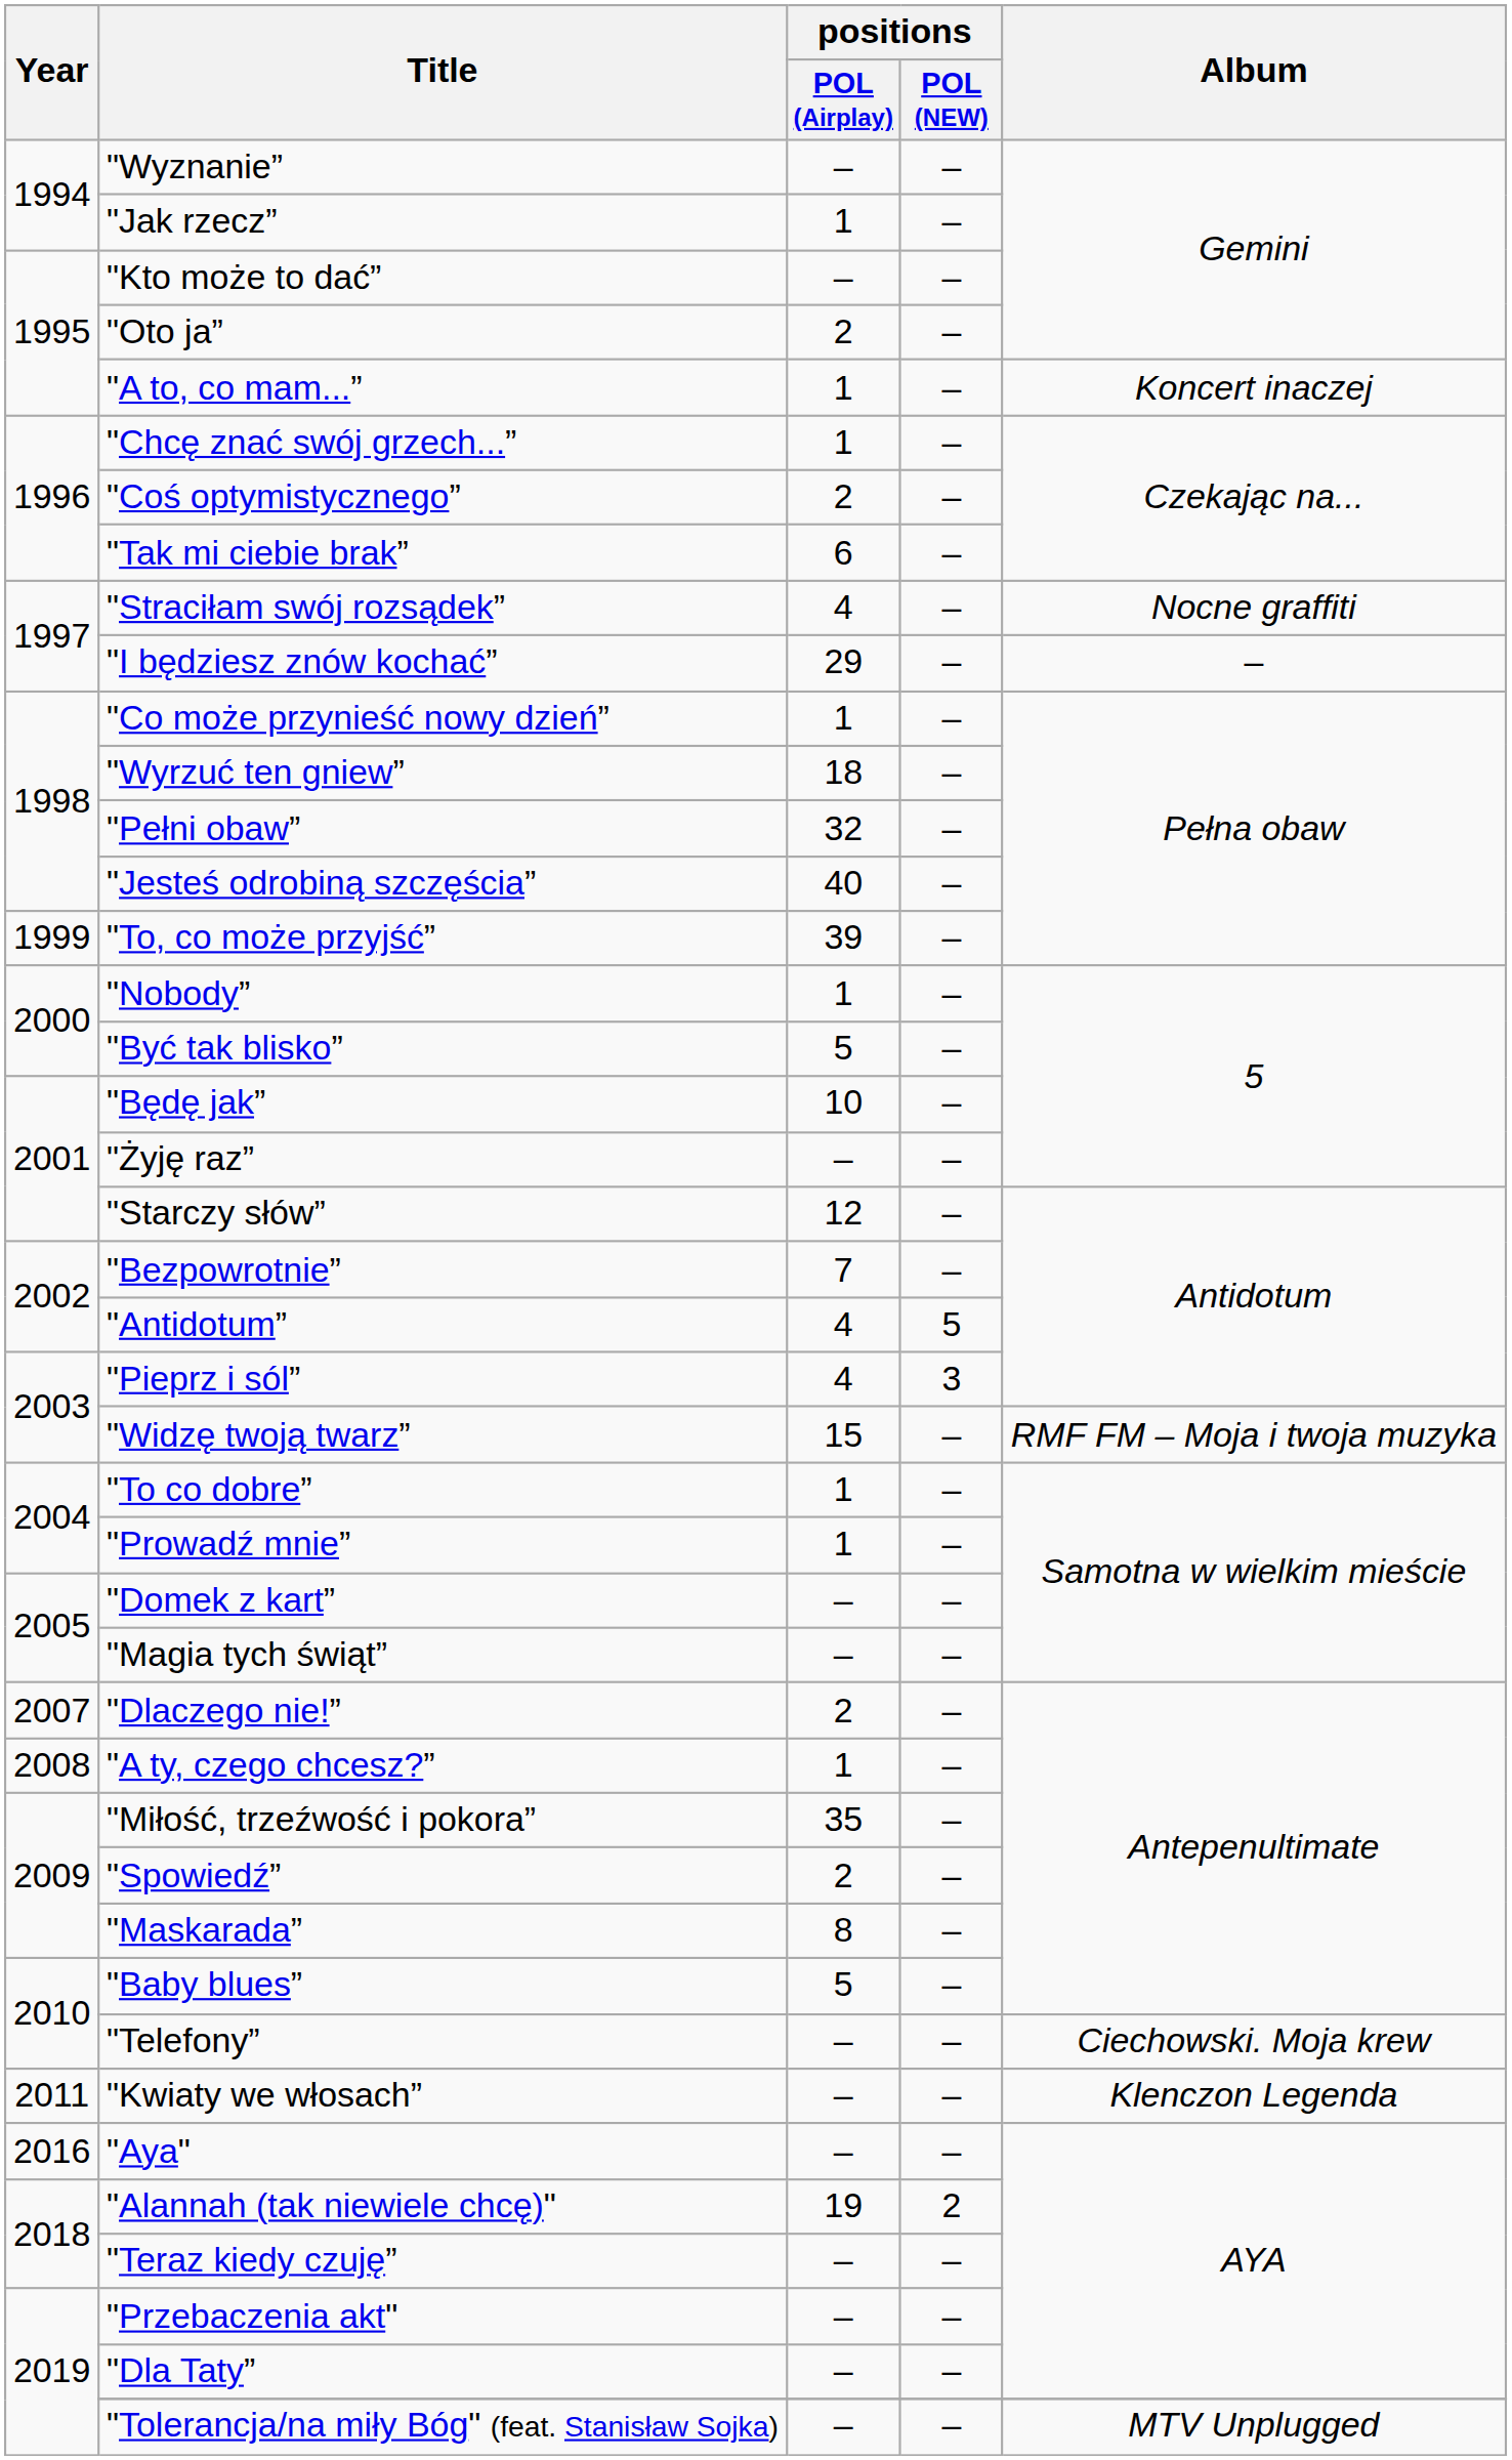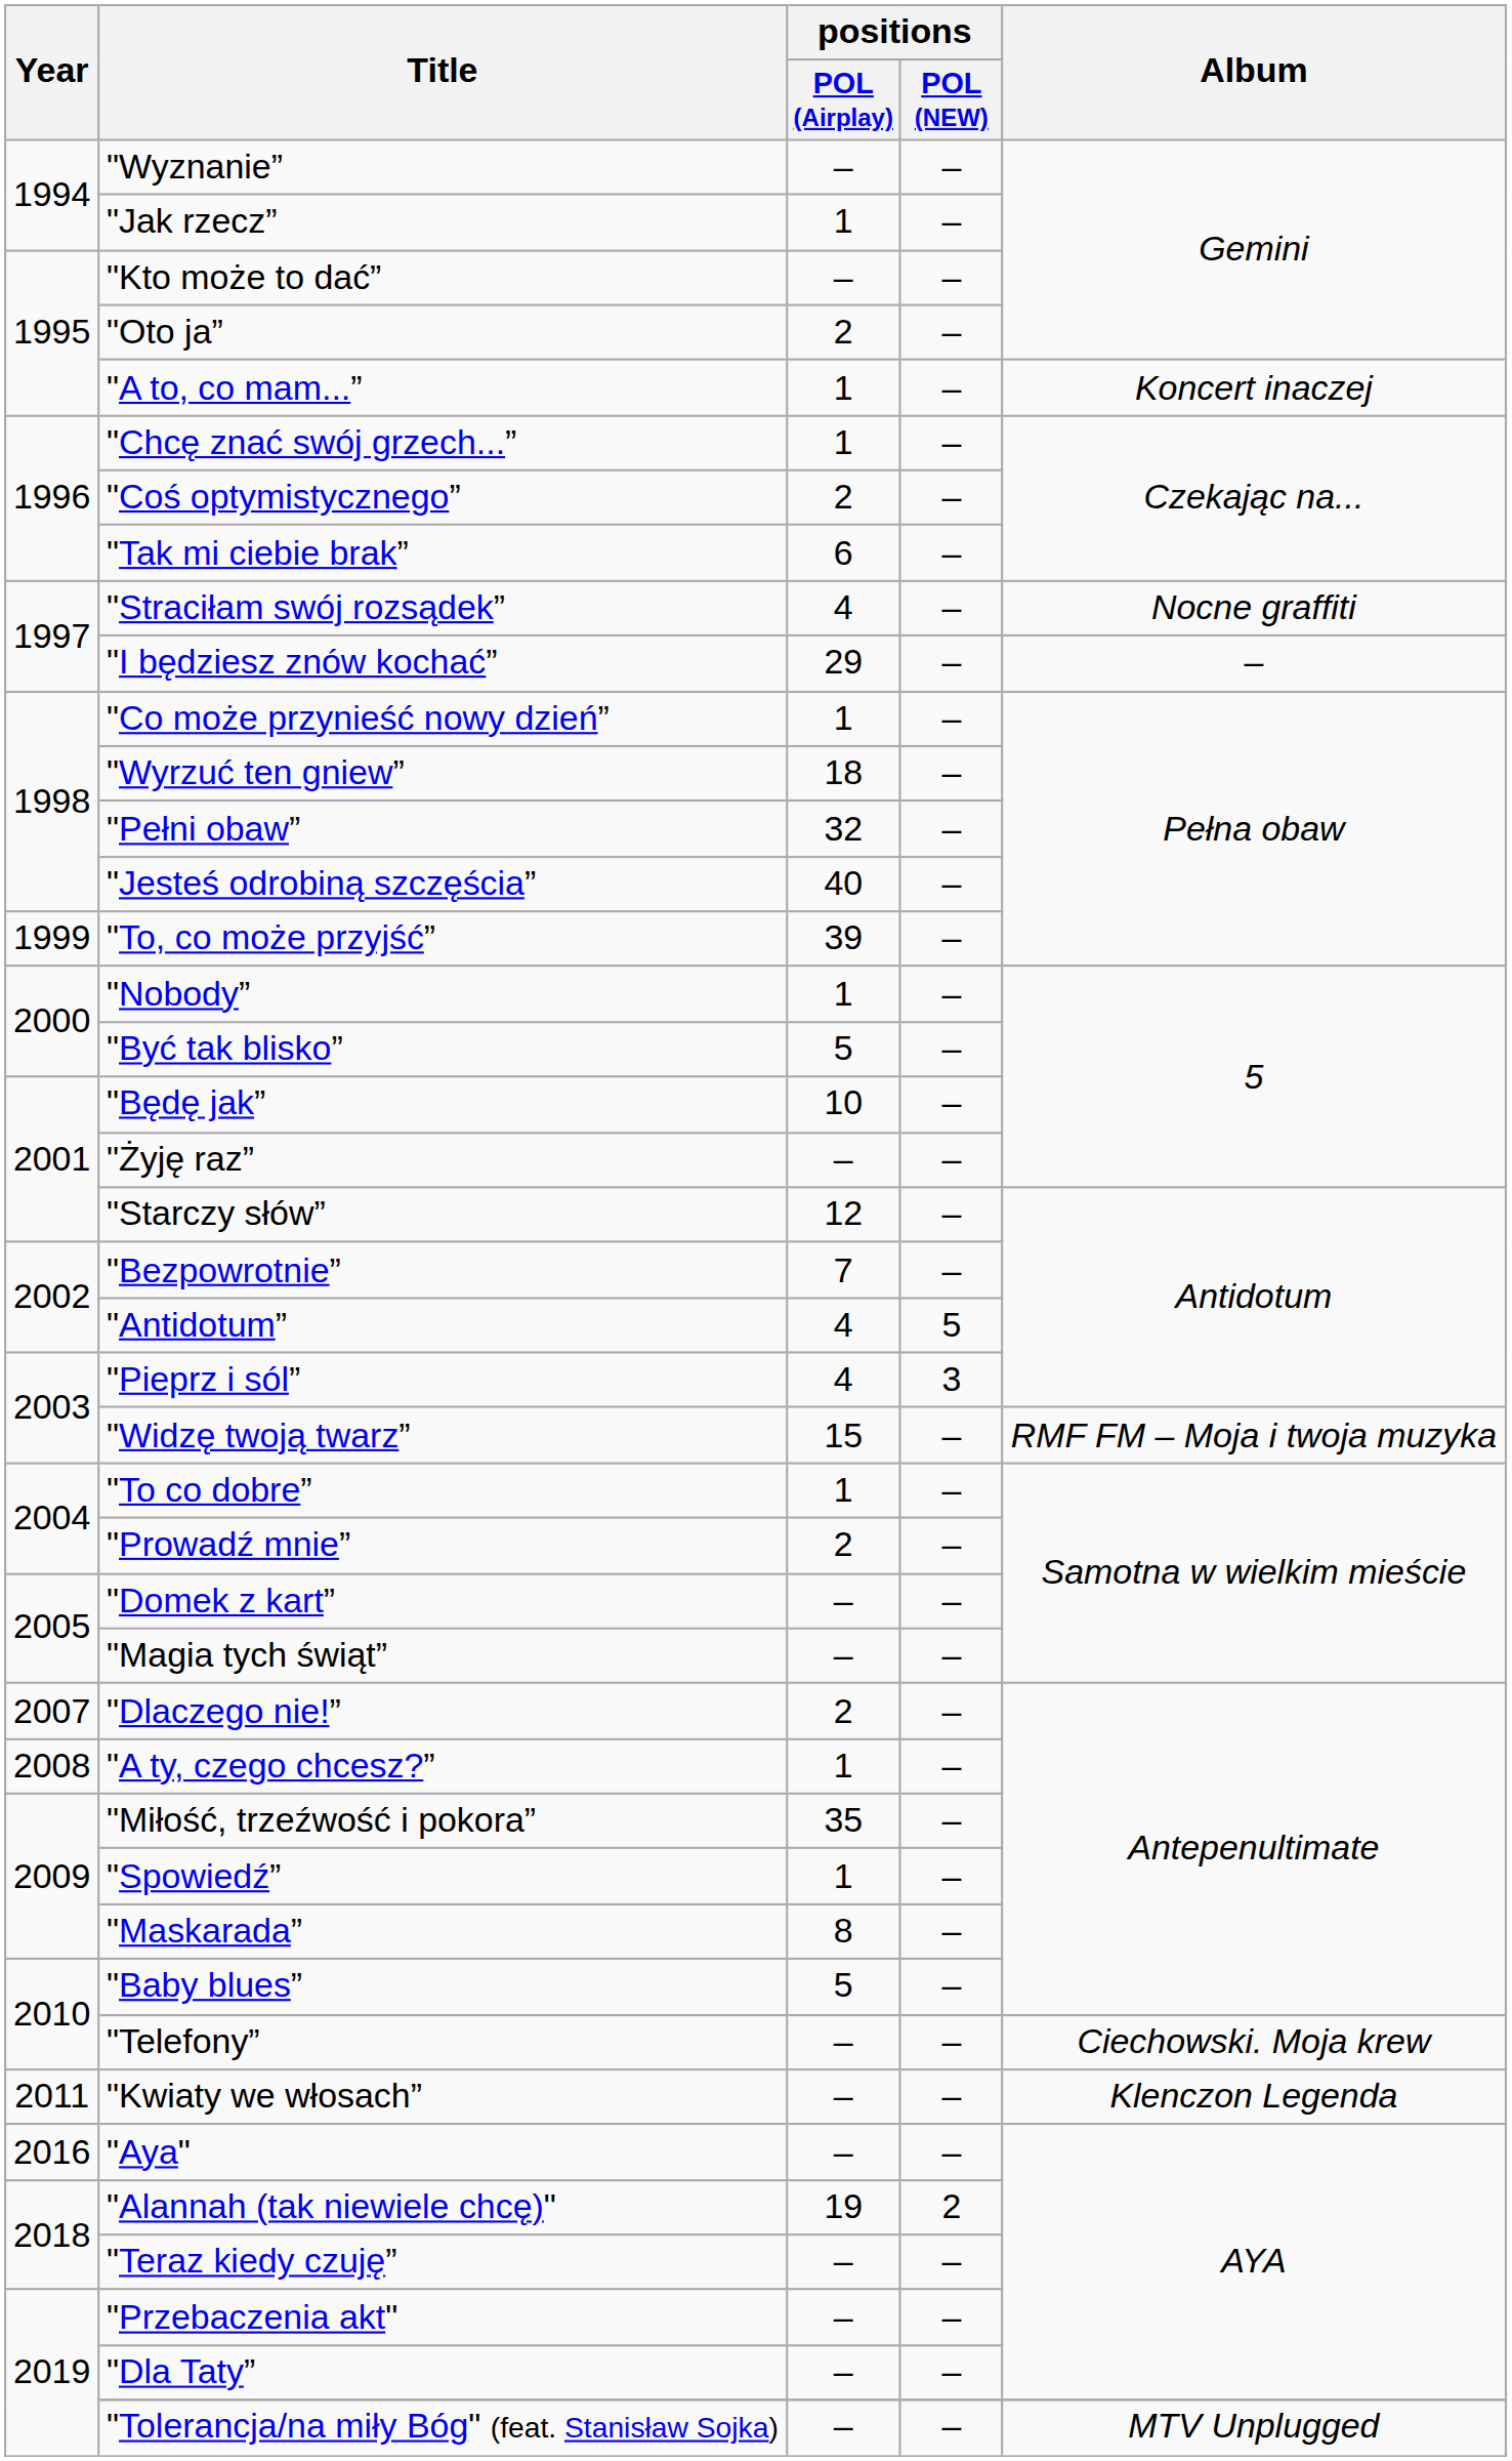"Prowadź mnie” | positions / POL (Airplay): 1 -> 2
"Spowiedź” | positions / POL (Airplay): 2 -> 1
